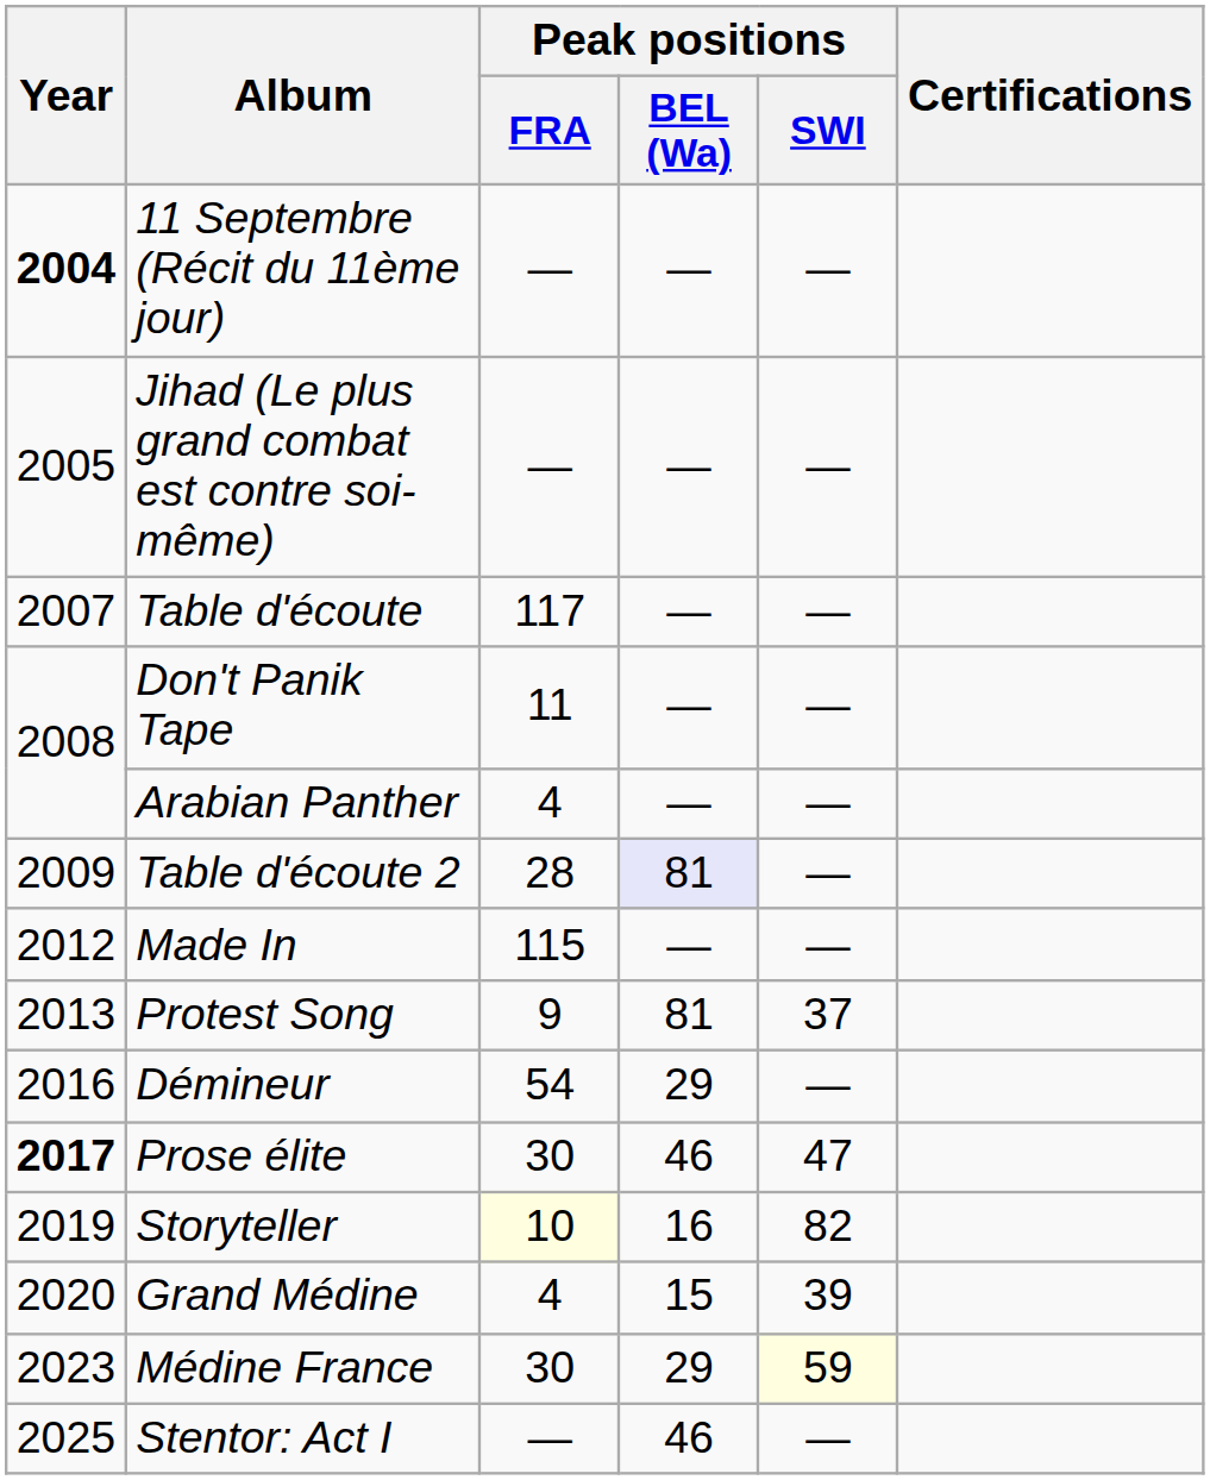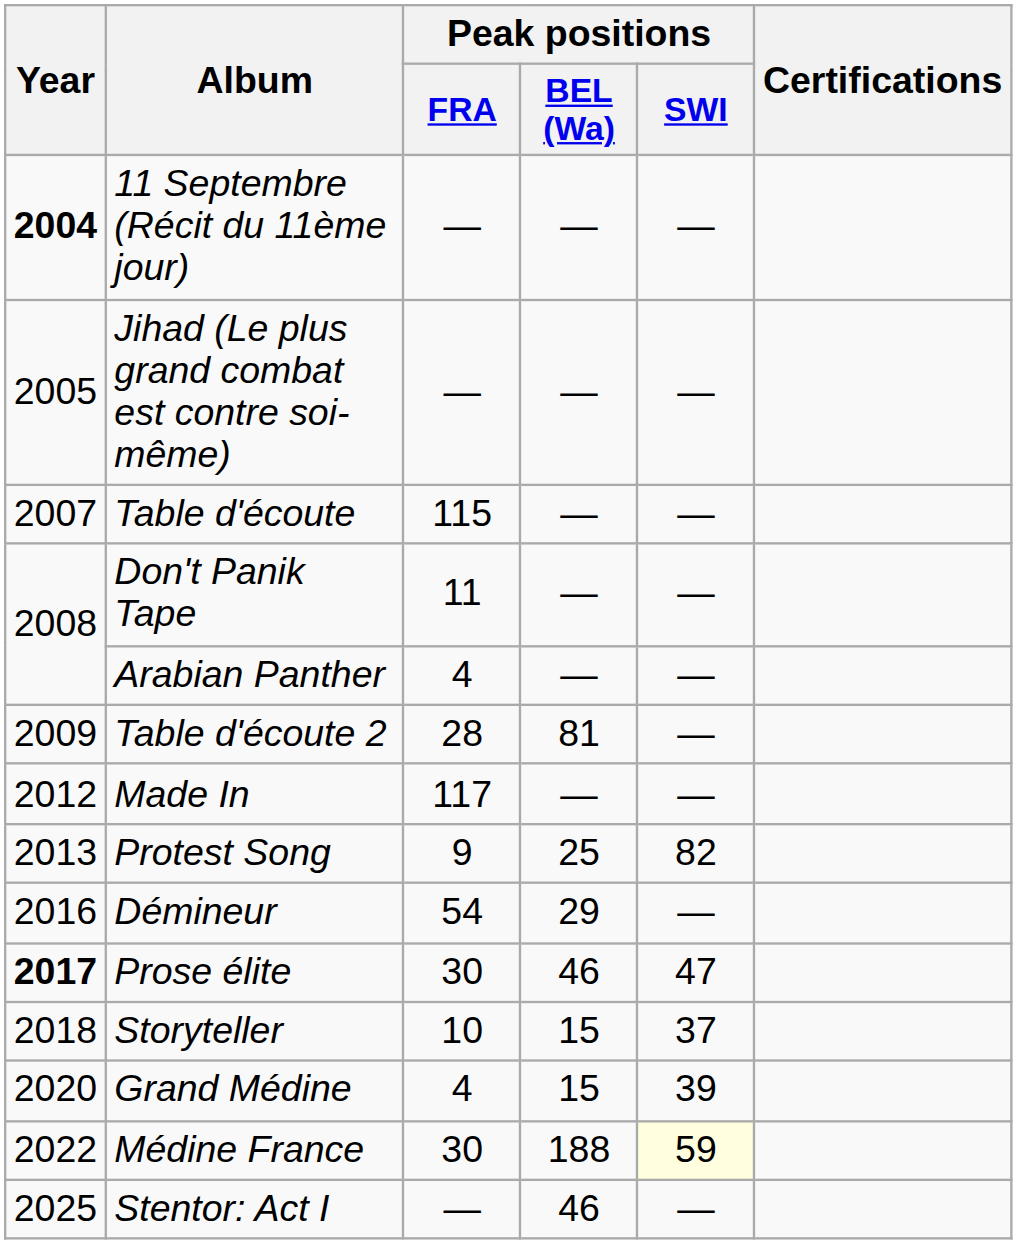Table d'écoute | Peak positions / FRA: 117 -> 115
Table d'écoute 2 | Peak positions / BEL (Wa): lavender background -> no background
Made In | Peak positions / FRA: 115 -> 117
Protest Song | Peak positions / BEL (Wa): 81 -> 25
Protest Song | Peak positions / SWI: 37 -> 82
Storyteller | Year: 2019 -> 2018
Storyteller | Peak positions / FRA: lightyellow background -> no background
Storyteller | Peak positions / BEL (Wa): 16 -> 15
Storyteller | Peak positions / SWI: 82 -> 37
Médine France | Year: 2023 -> 2022
Médine France | Peak positions / BEL (Wa): 29 -> 188
